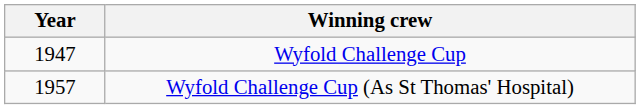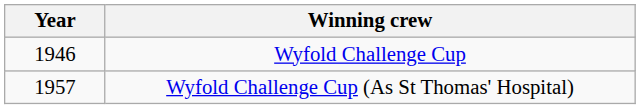Wyfold Challenge Cup | Year: 1947 -> 1946
